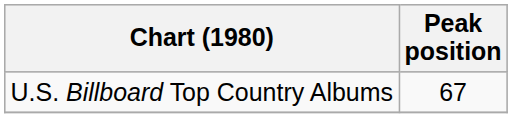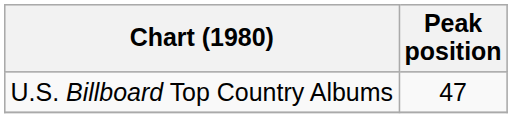U.S. Billboard Top Country Albums | Peak position: 67 -> 47
